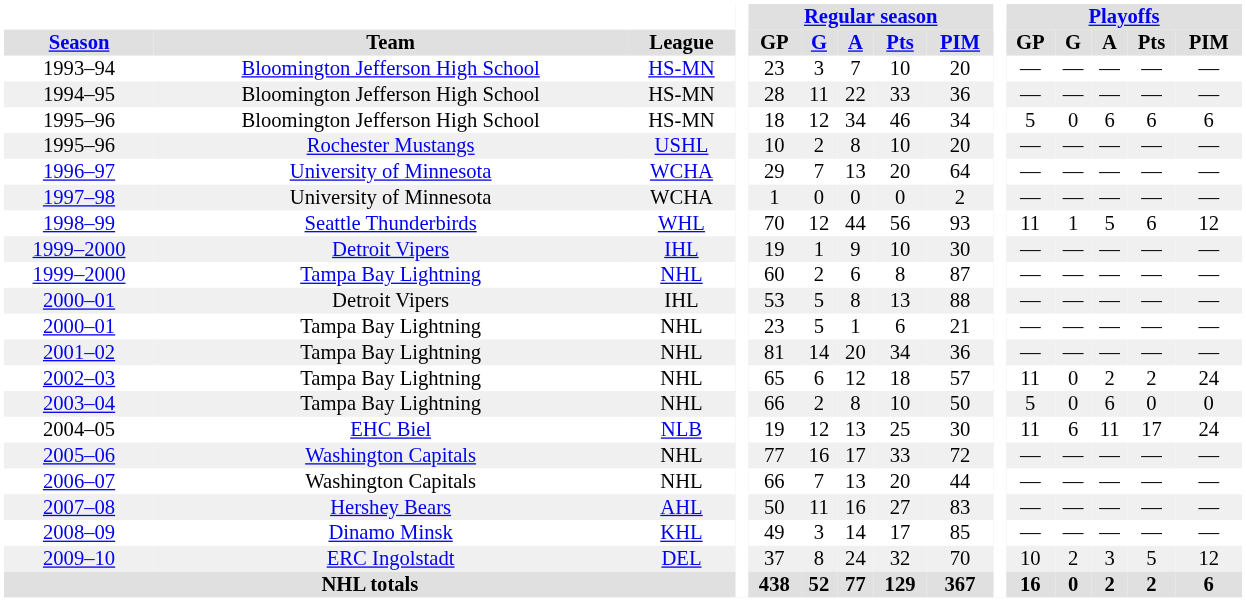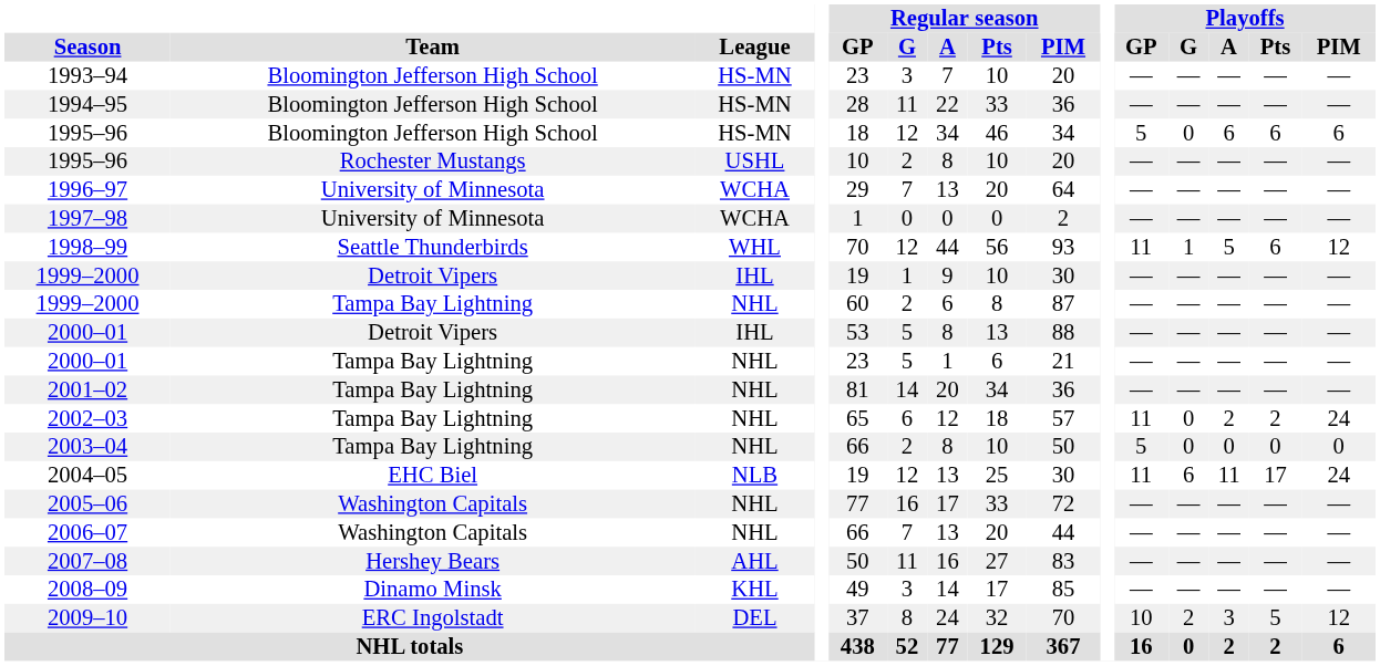2003–04 | Playoffs / A: 6 -> 0
